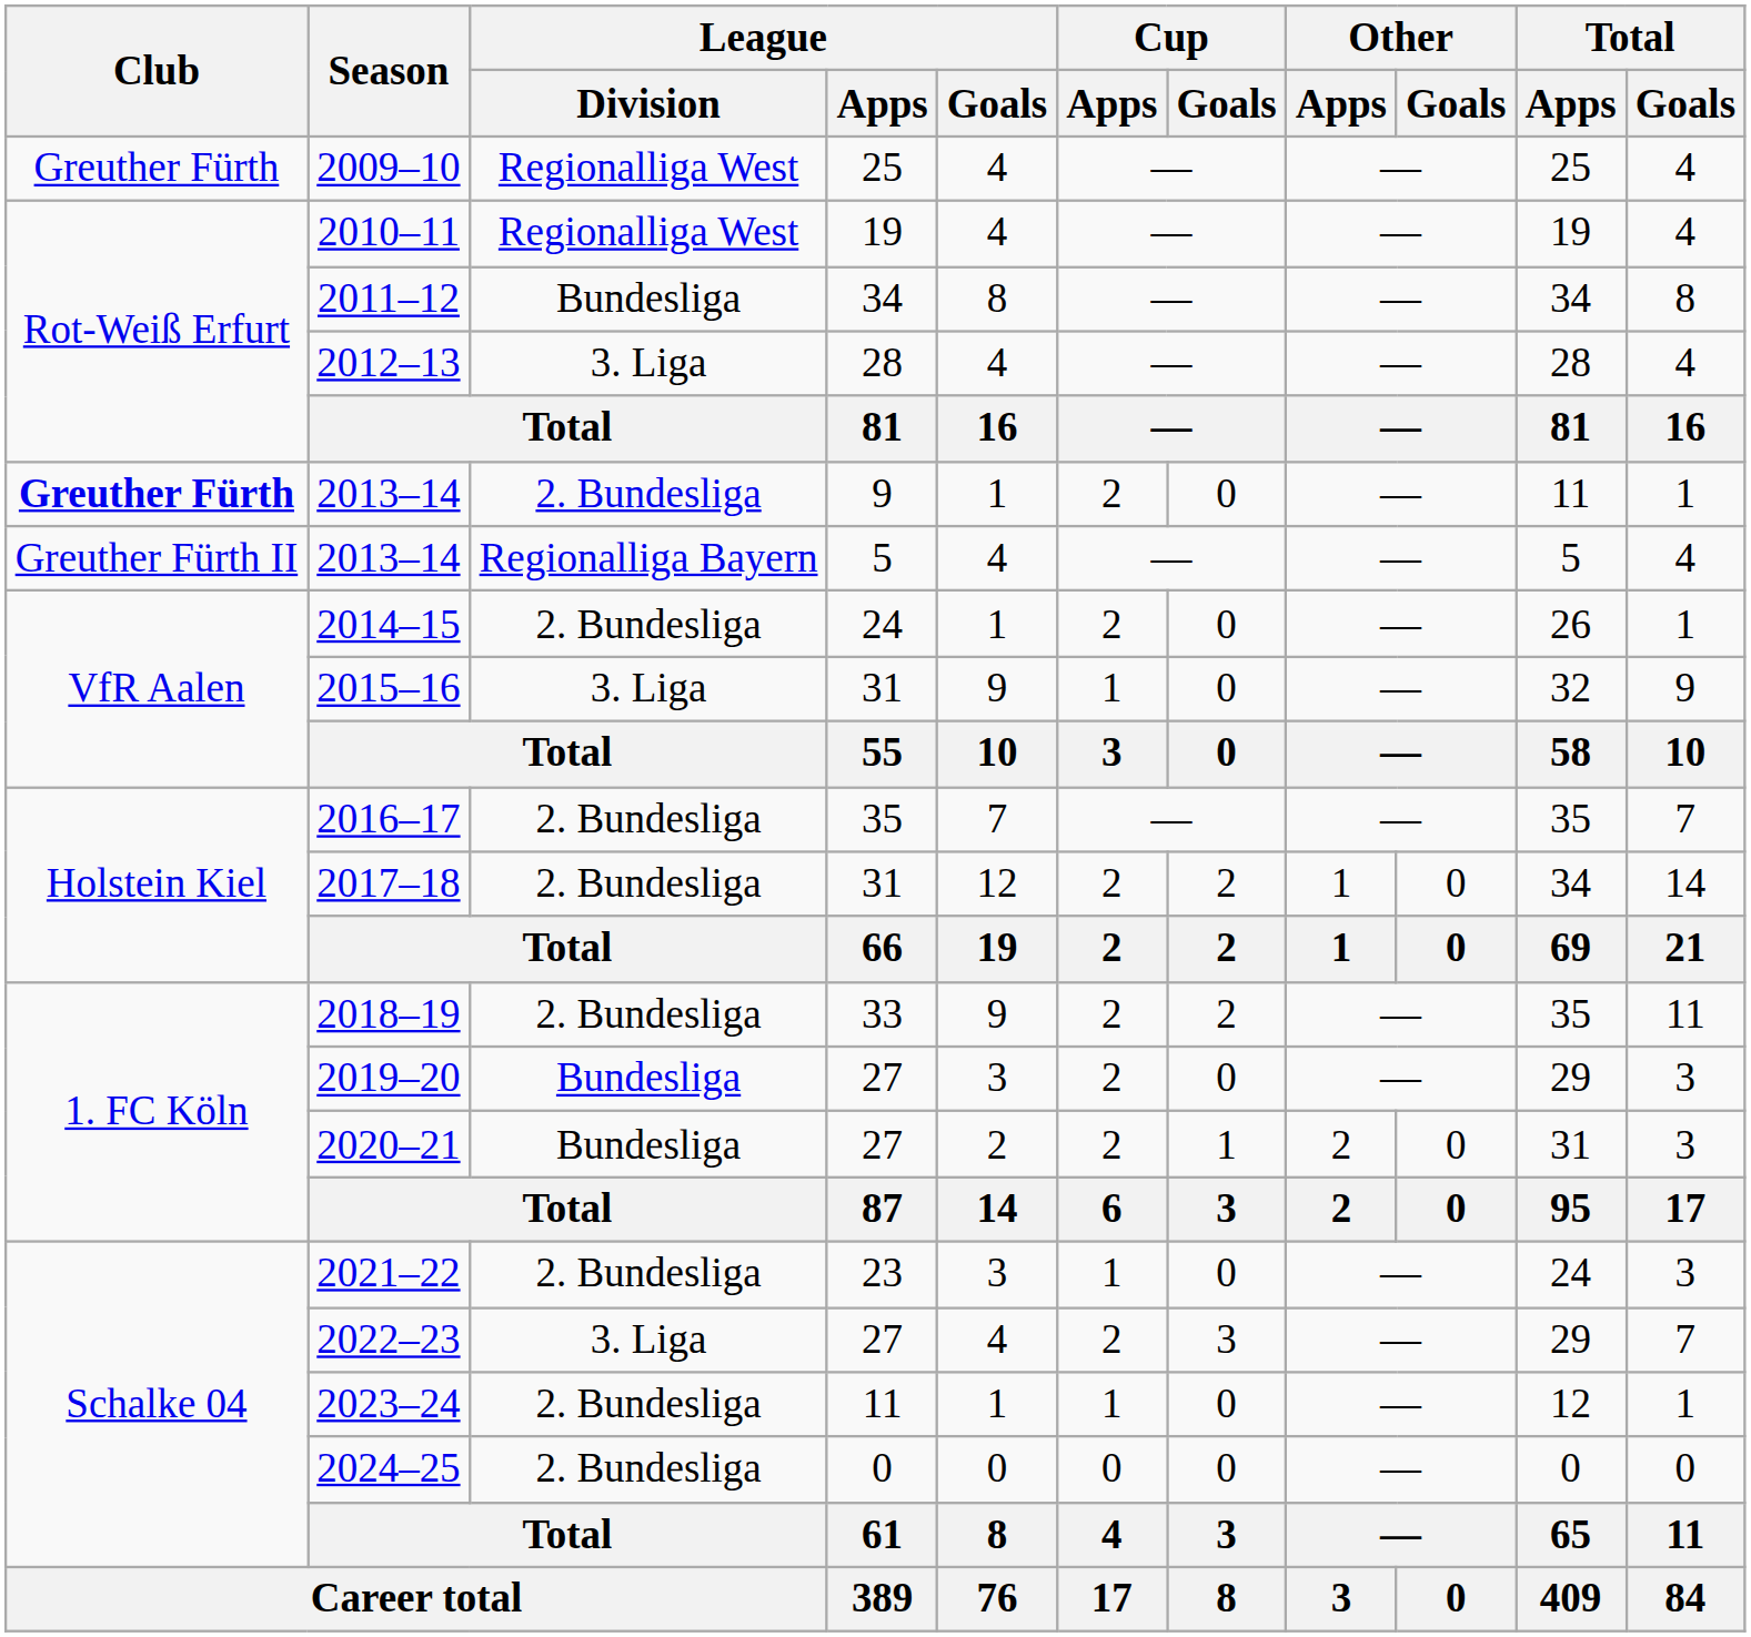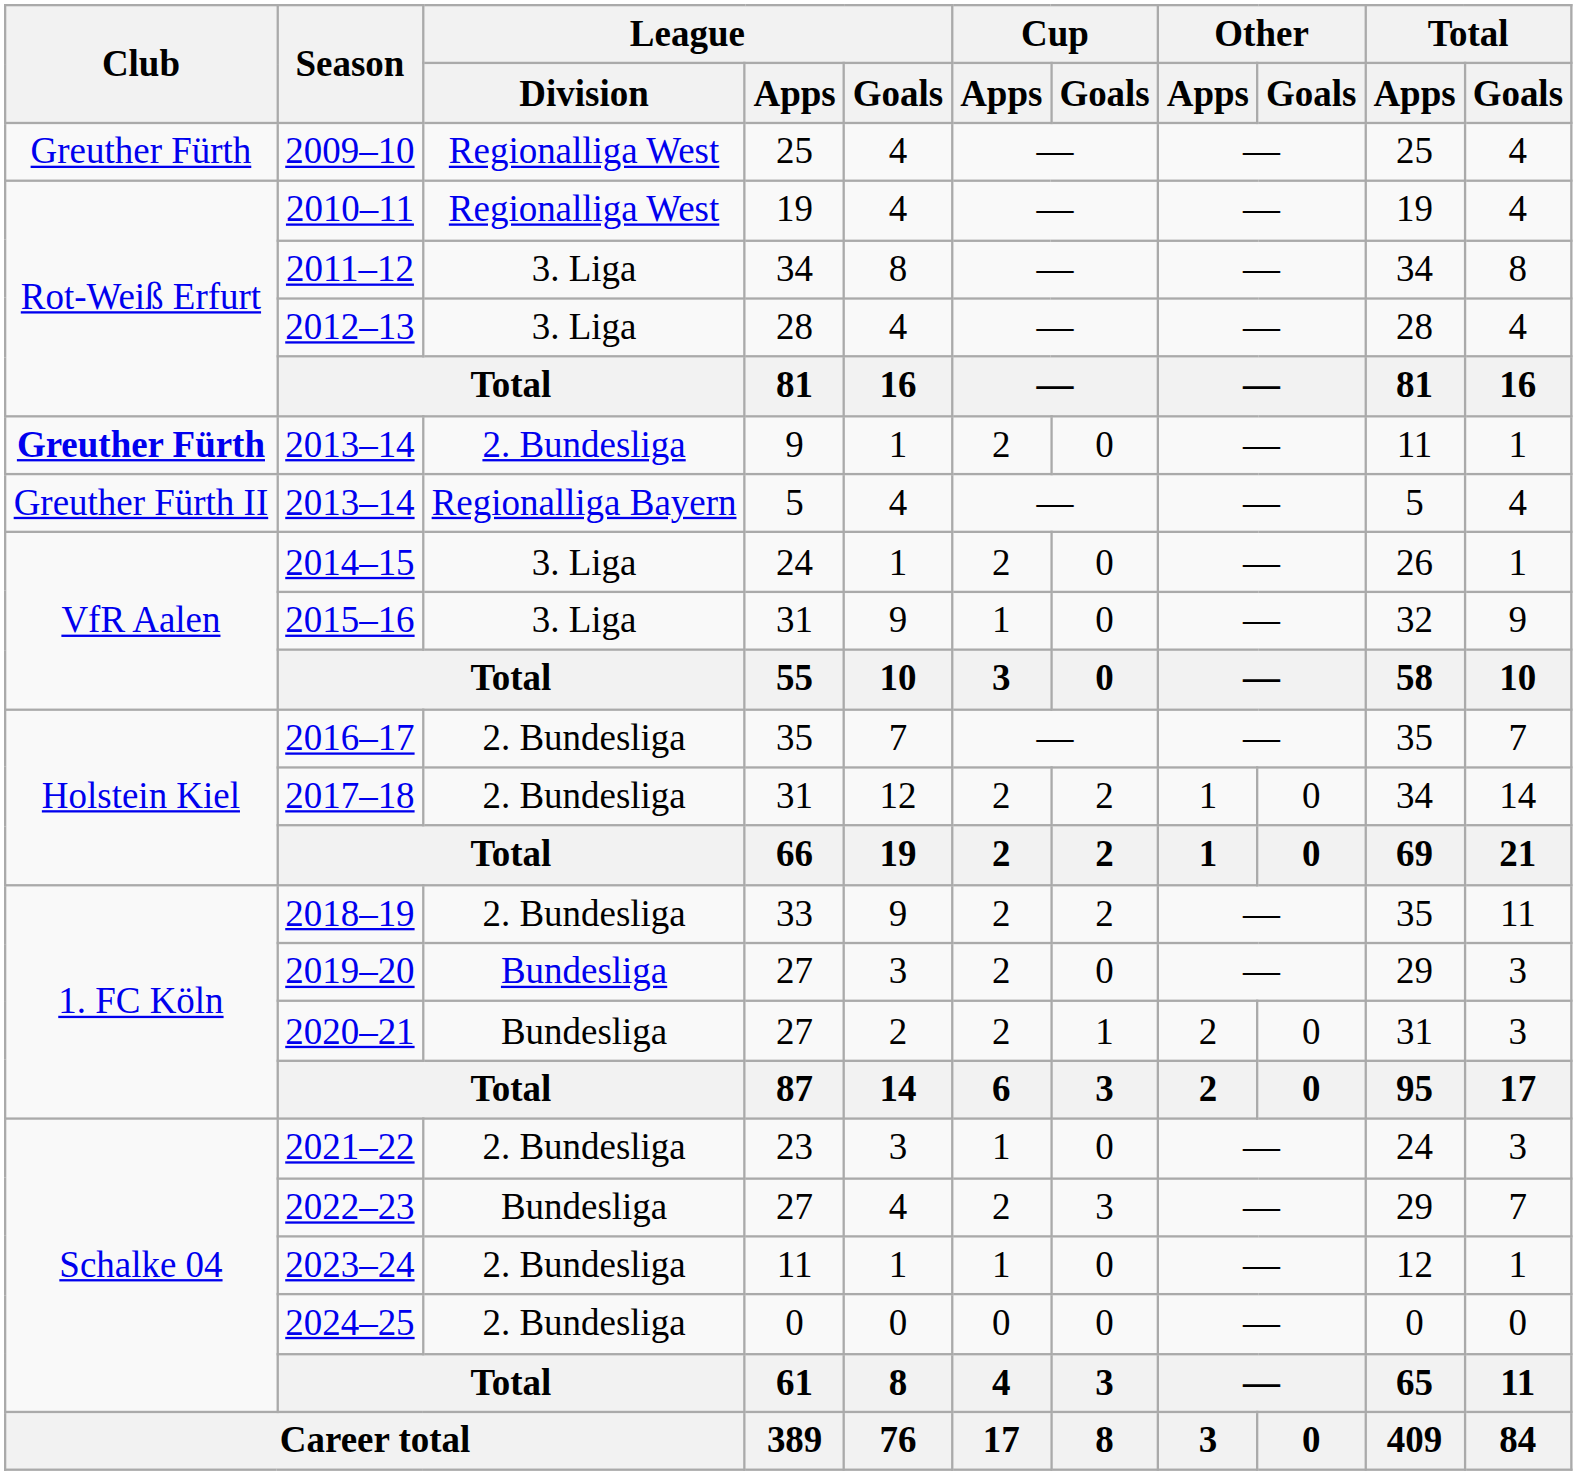2011–12 | League / Division: Bundesliga -> 3. Liga
2014–15 | League / Division: 2. Bundesliga -> 3. Liga
2022–23 | League / Division: 3. Liga -> Bundesliga
